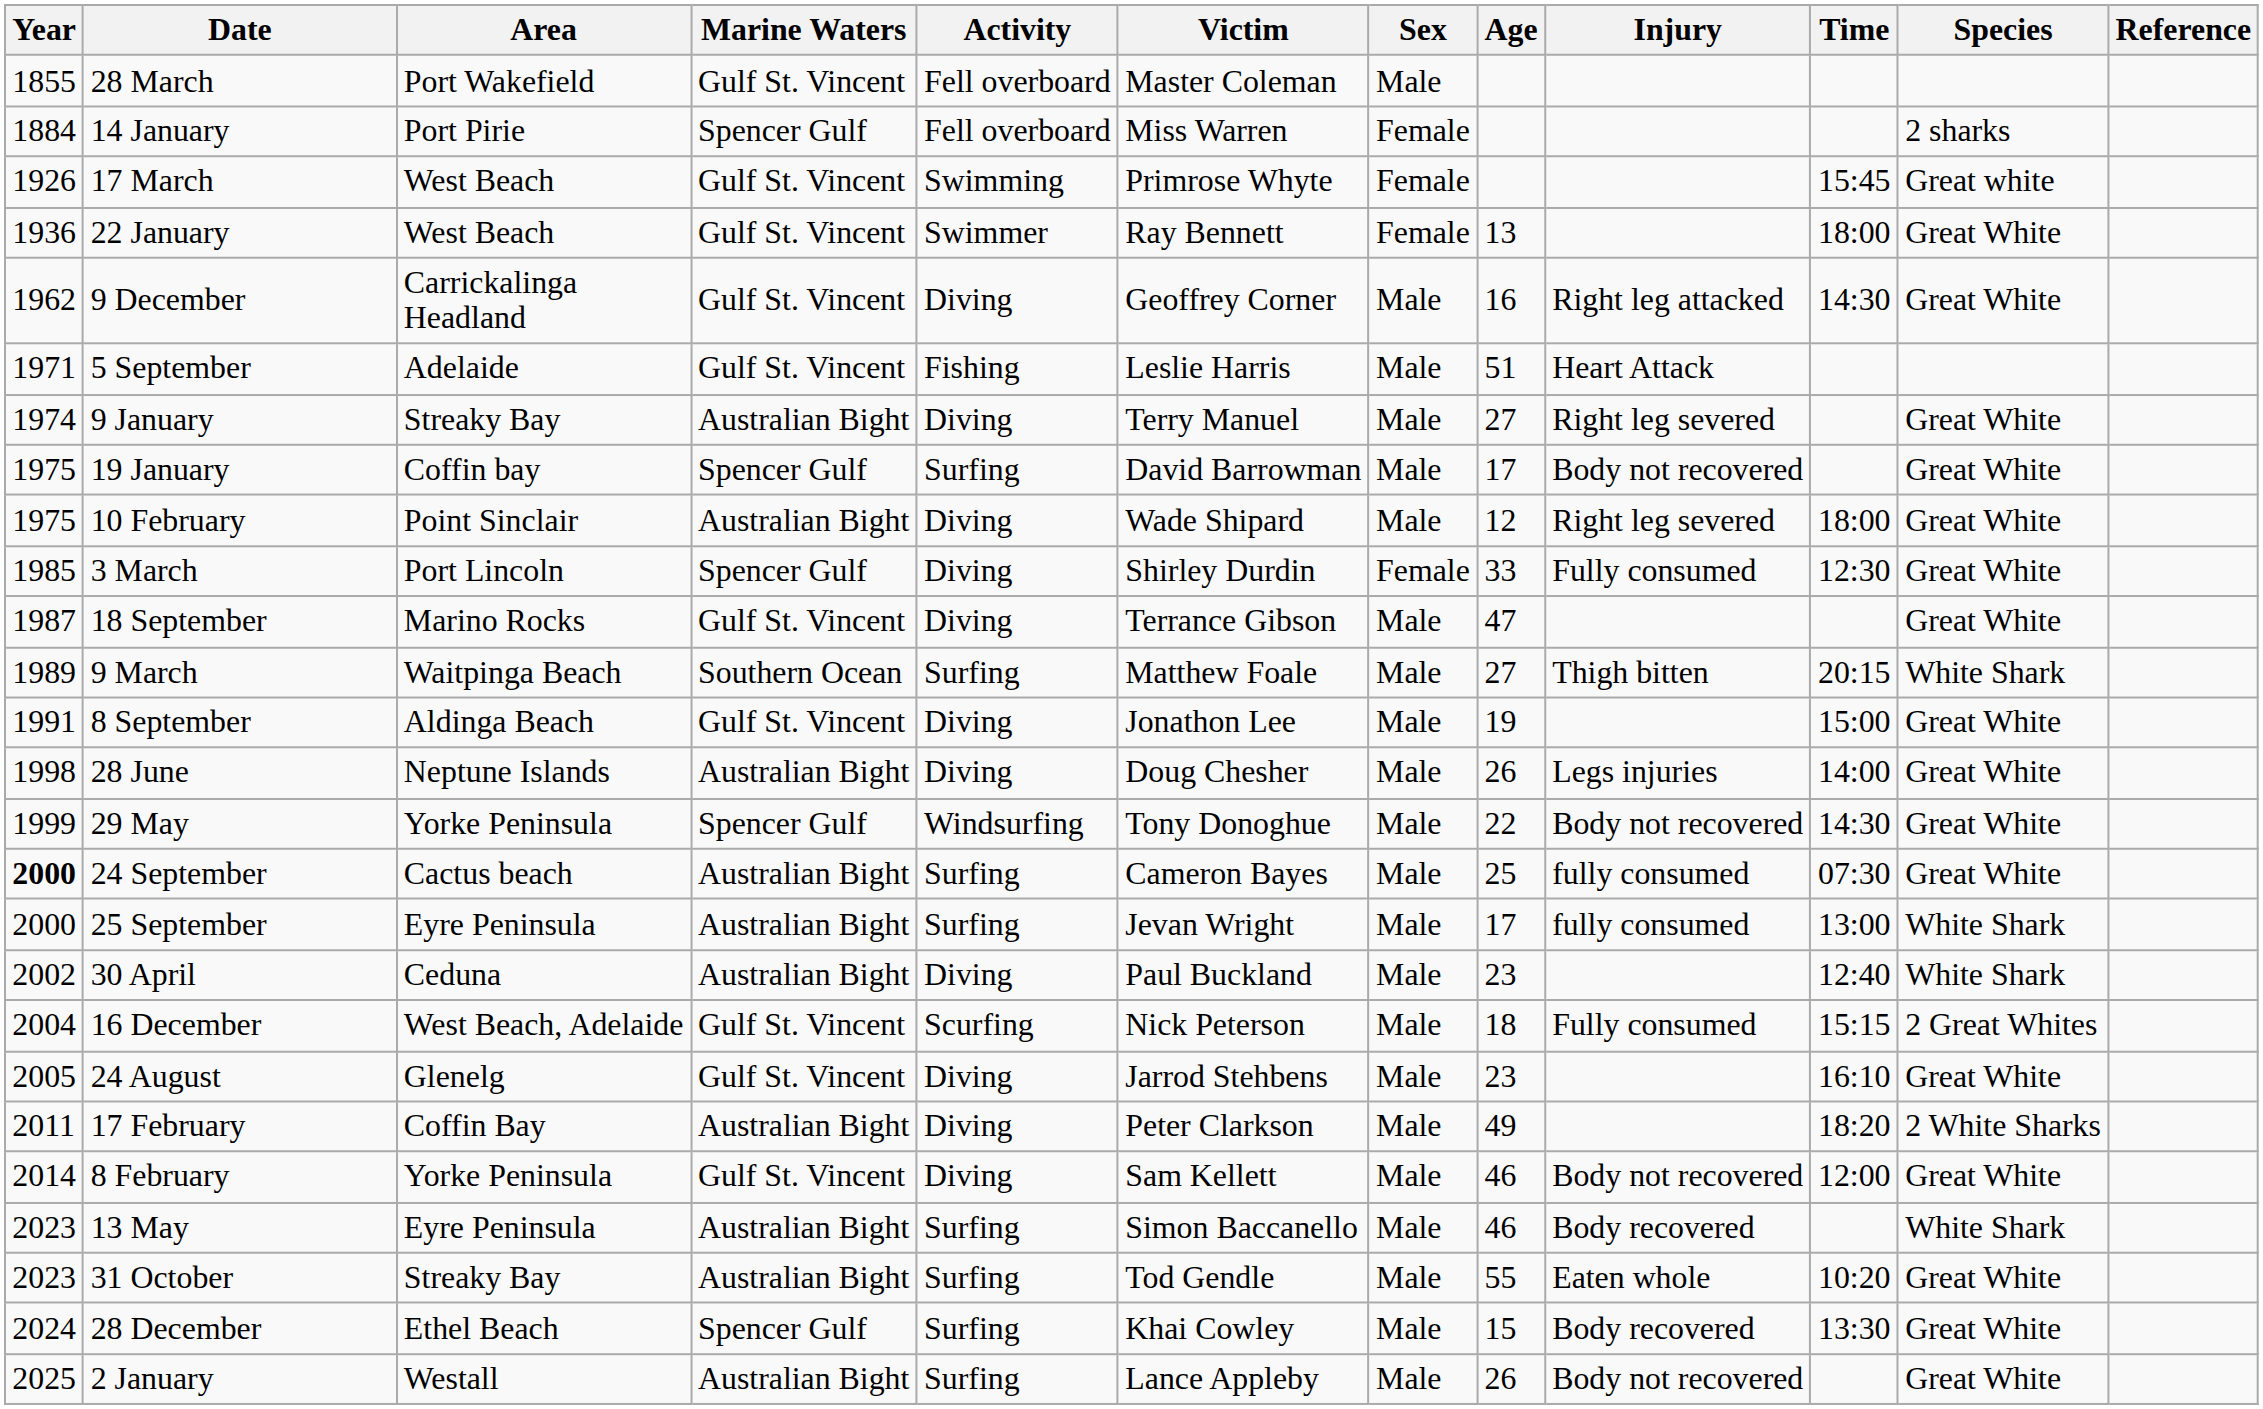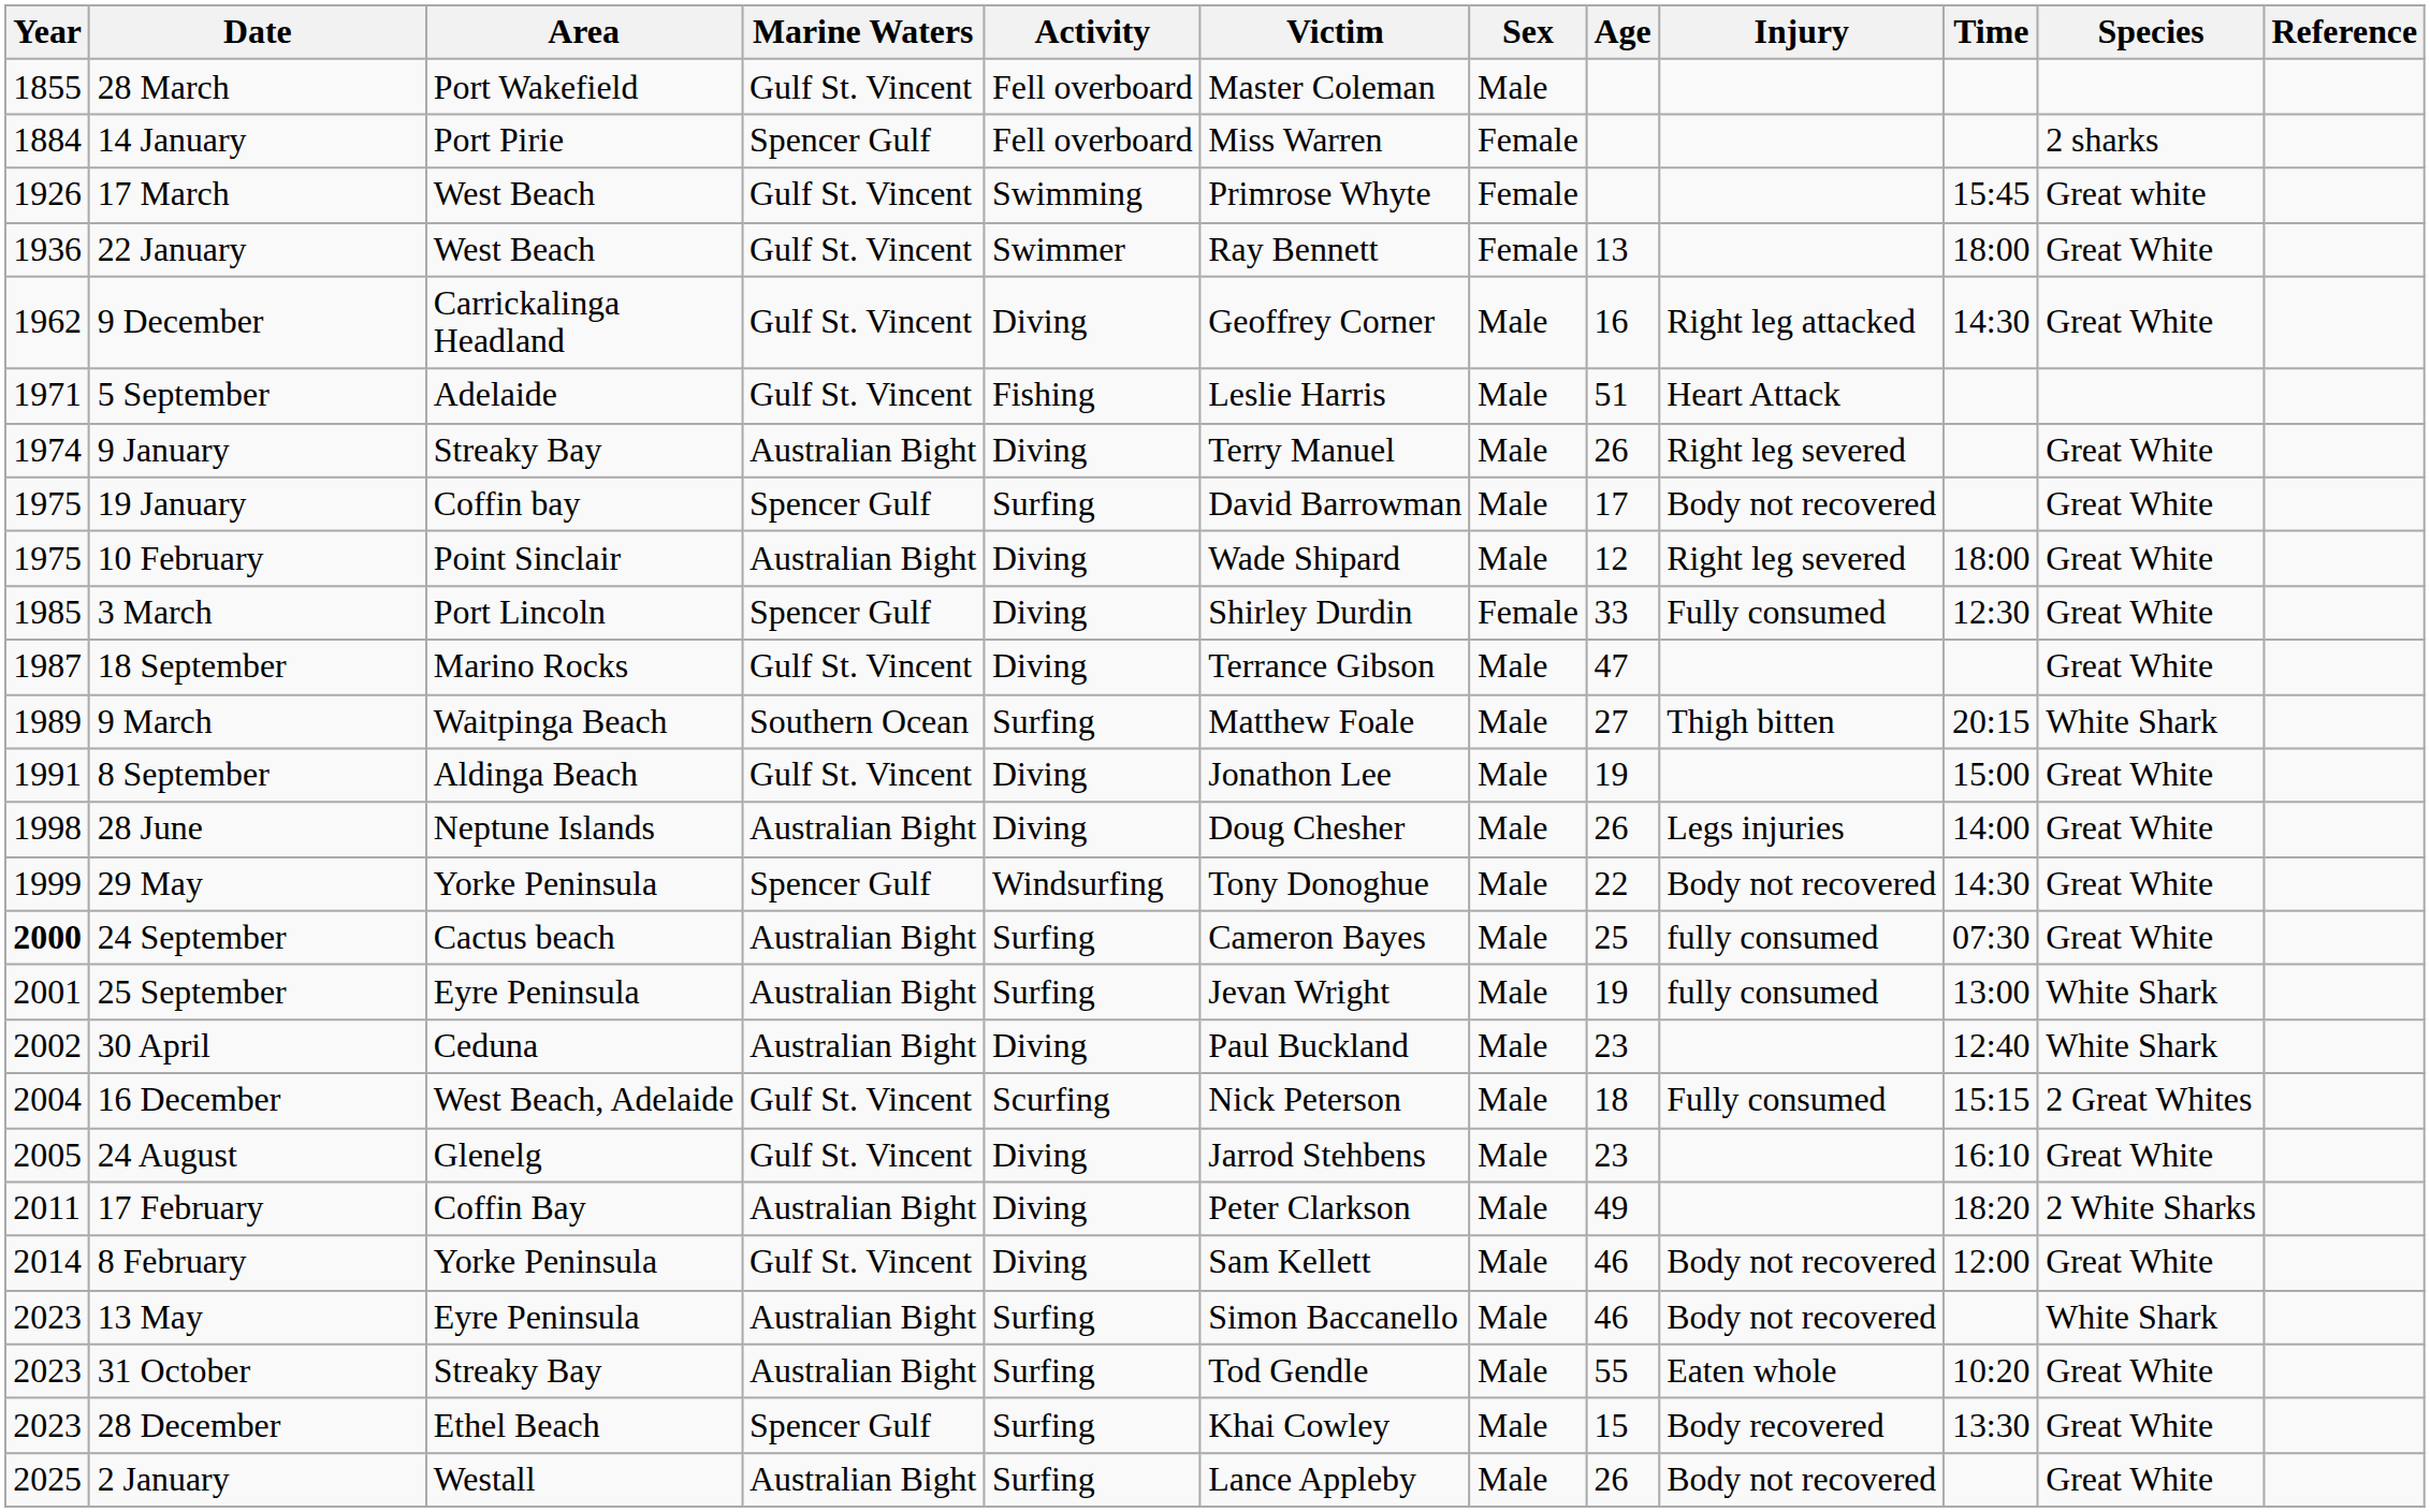9 January | Age: 27 -> 26
25 September | Year: 2000 -> 2001
25 September | Age: 17 -> 19
13 May | Injury: Body recovered -> Body not recovered
28 December | Year: 2024 -> 2023
